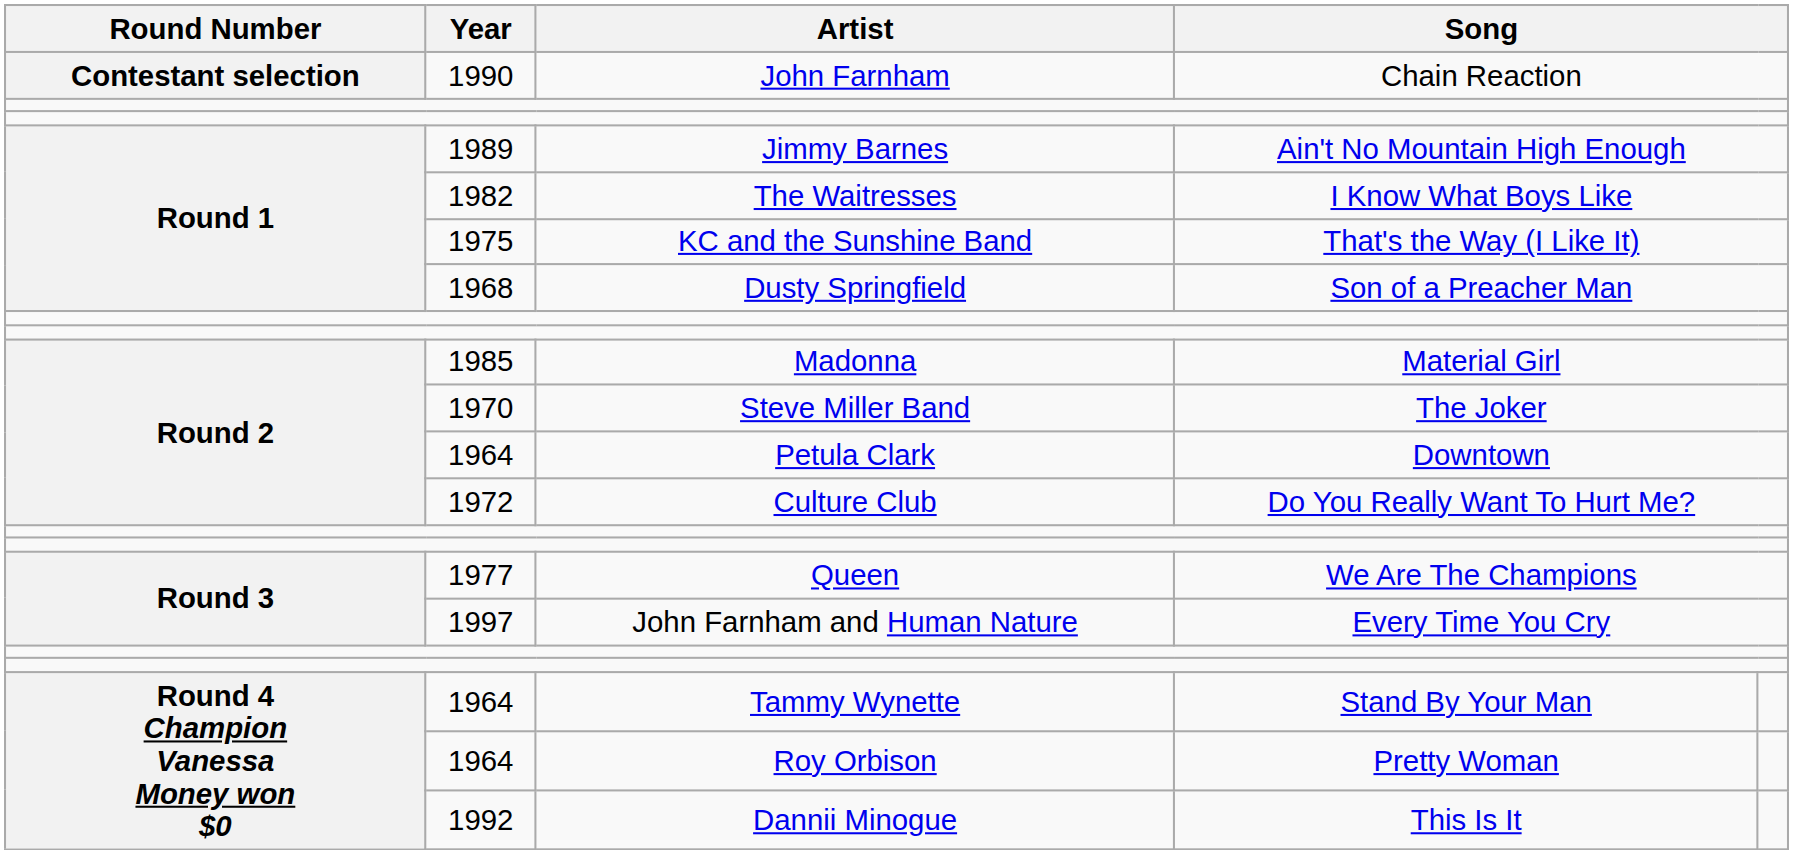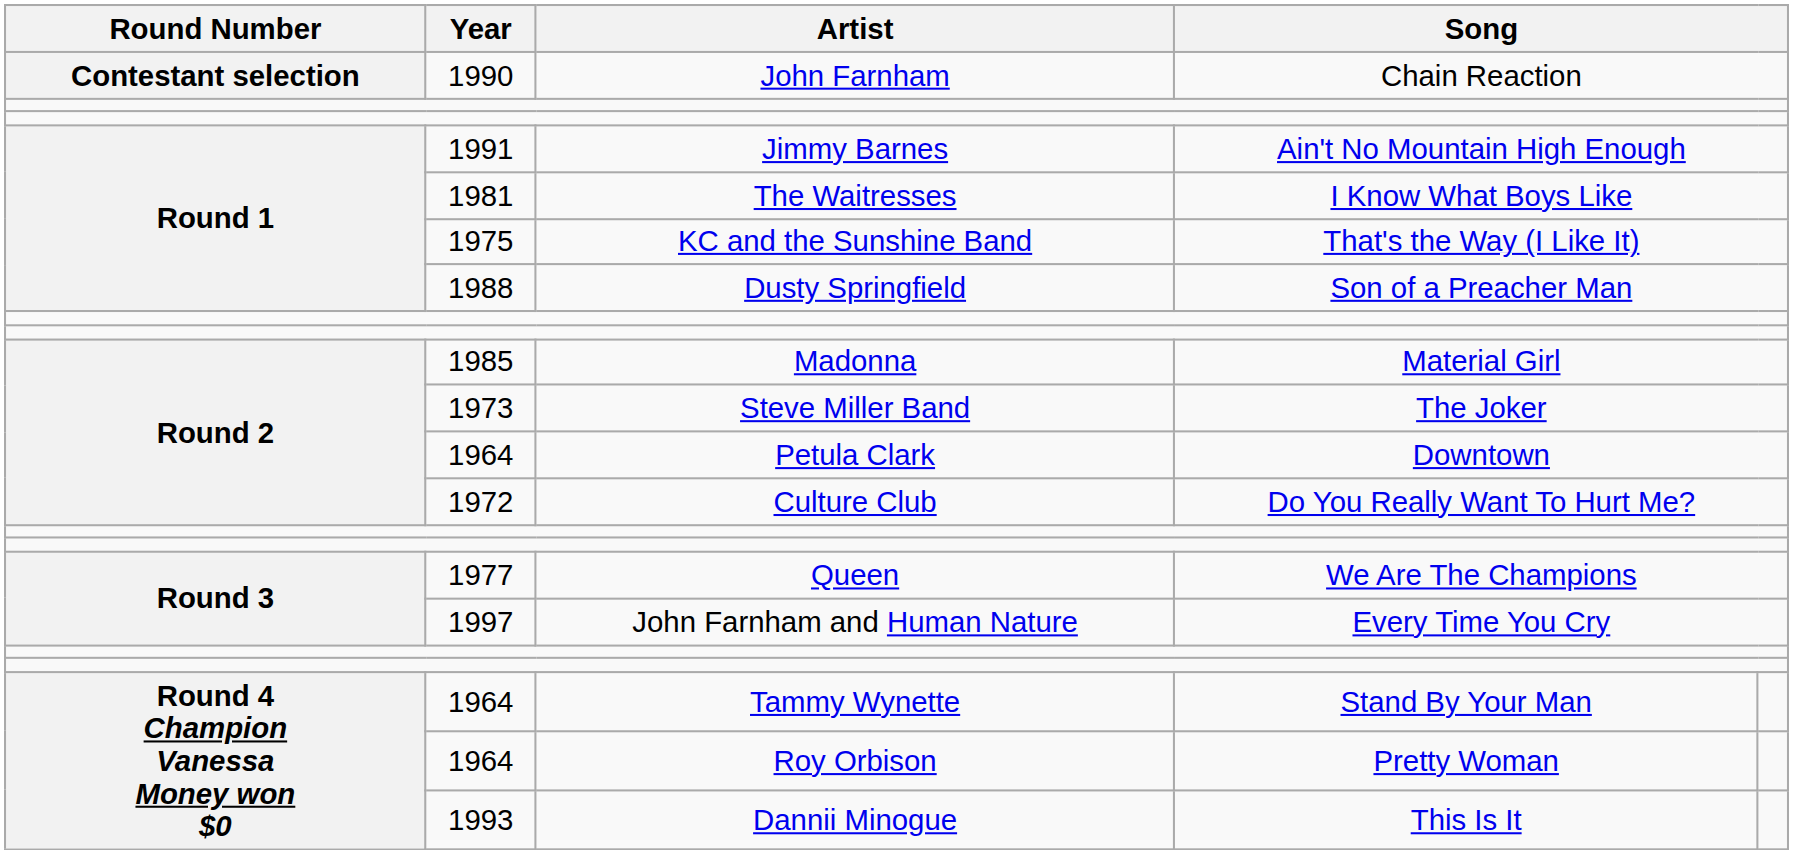Jimmy Barnes | Year: 1989 -> 1991
The Waitresses | Year: 1982 -> 1981
Dusty Springfield | Year: 1968 -> 1988
Steve Miller Band | Year: 1970 -> 1973
Dannii Minogue | Year: 1992 -> 1993
